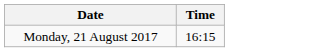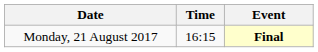+ column: Event | Final
